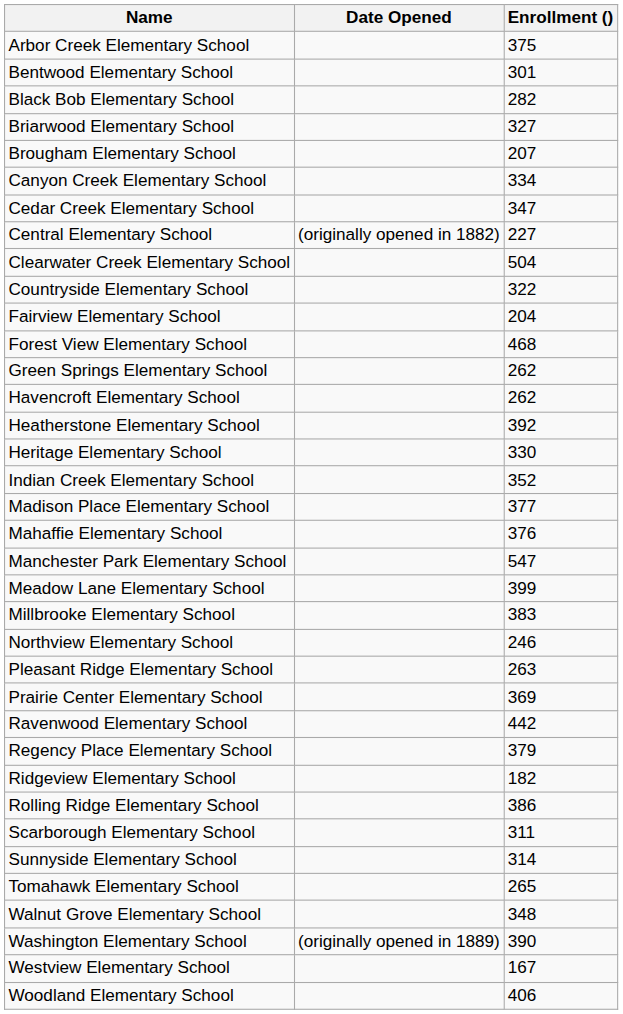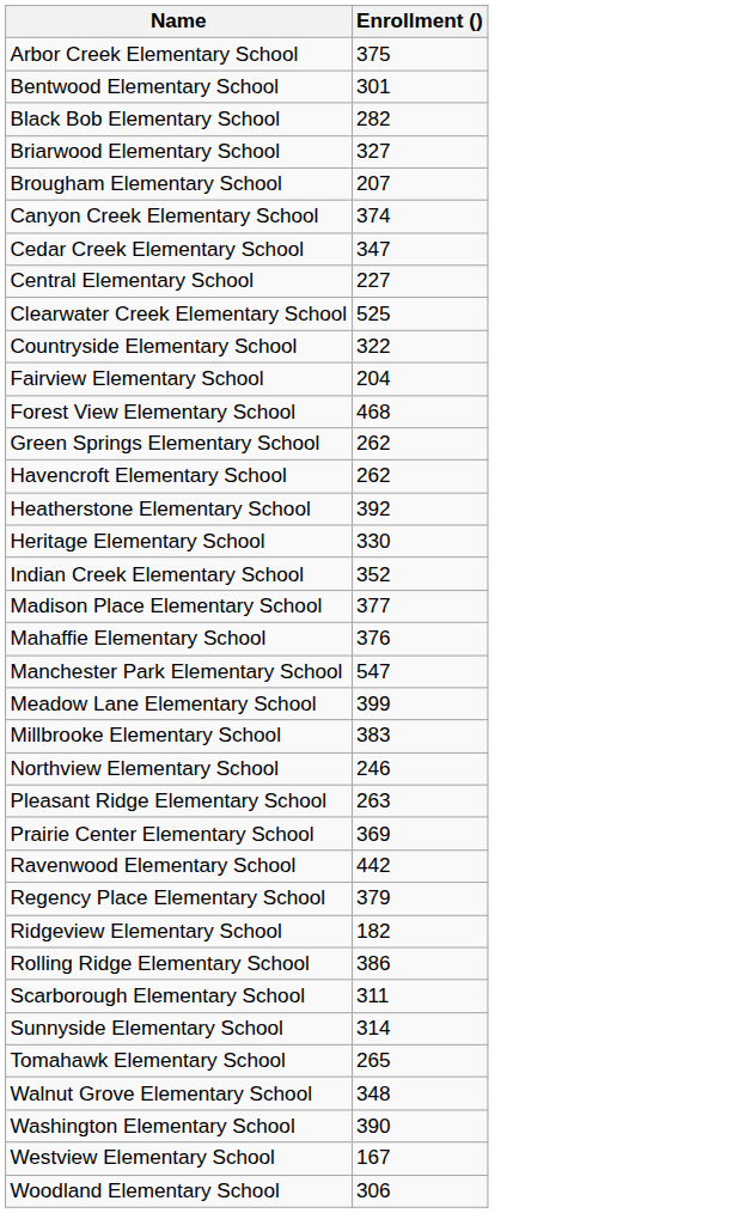- column: Date Opened | (originally opened in 1882) | (originally opened in 1889)
Canyon Creek Elementary School | Enrollment (): 334 -> 374
Clearwater Creek Elementary School | Enrollment (): 504 -> 525
Woodland Elementary School | Enrollment (): 406 -> 306
